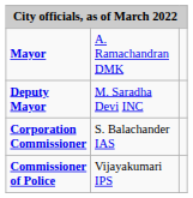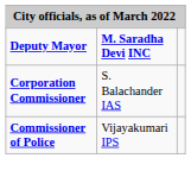- row: Mayor | A. Ramachandran DMK
Deputy Mayor | column 2: normal -> bold
